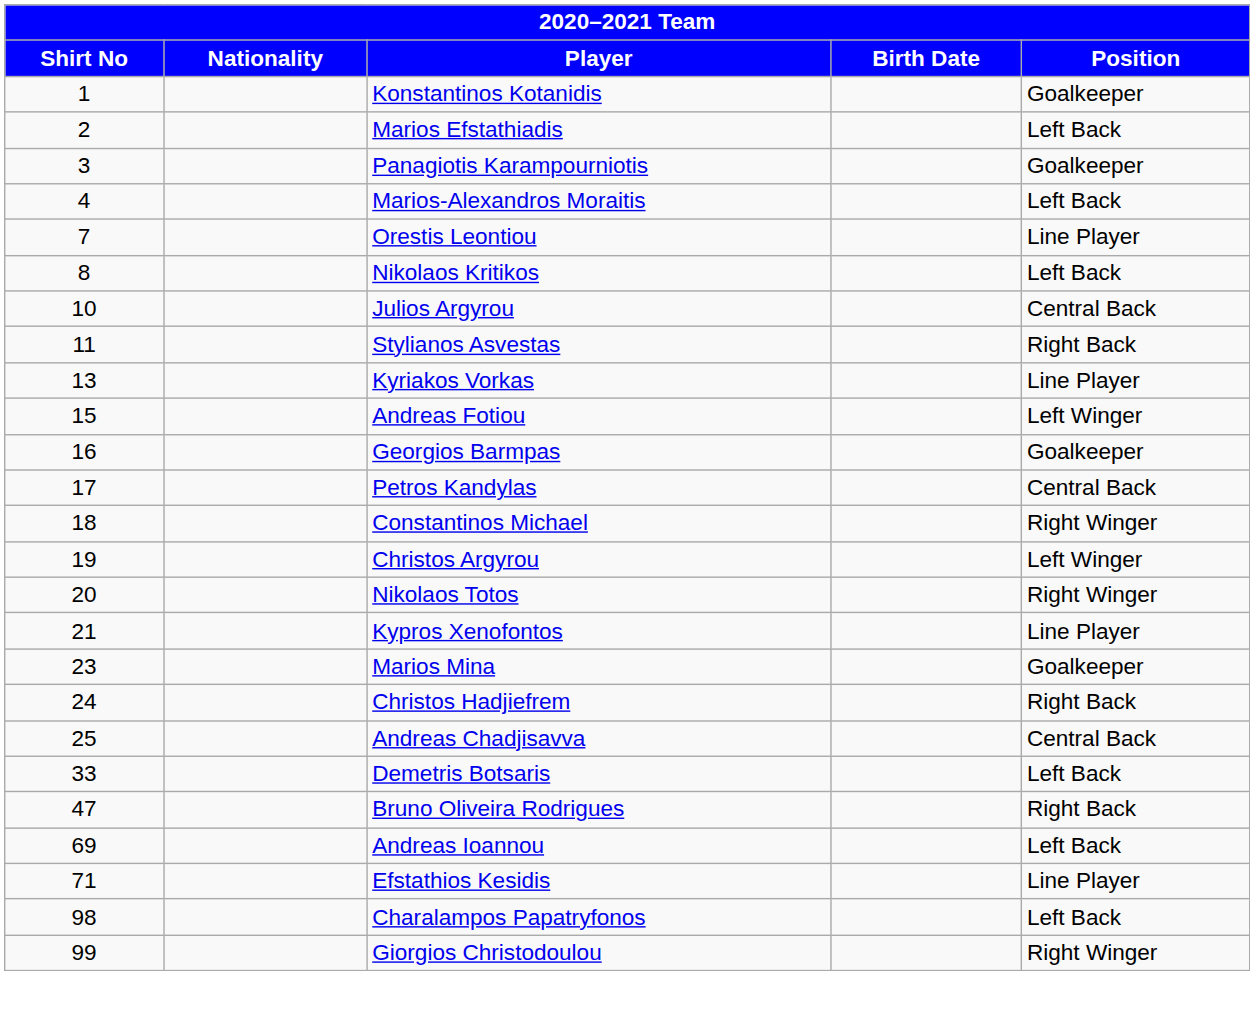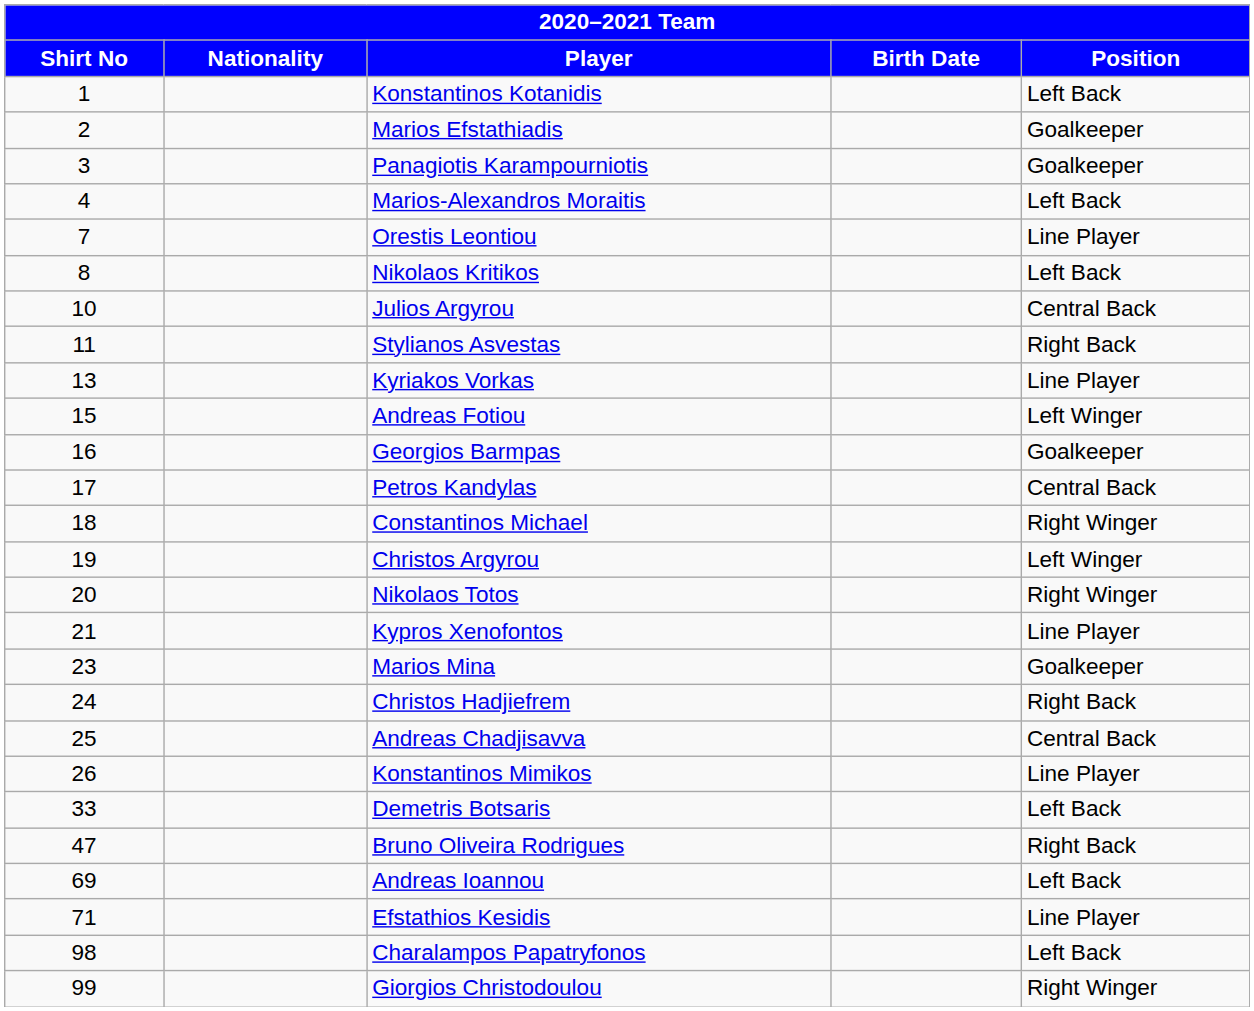Konstantinos Kotanidis | Position: Goalkeeper -> Left Back
Marios Efstathiadis | Position: Left Back -> Goalkeeper
+ row: 26 | Konstantinos Mimikos | Line Player
